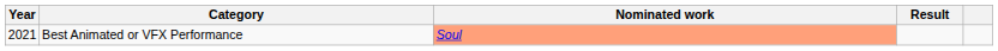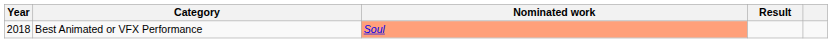Best Animated or VFX Performance | Year: 2021 -> 2018
